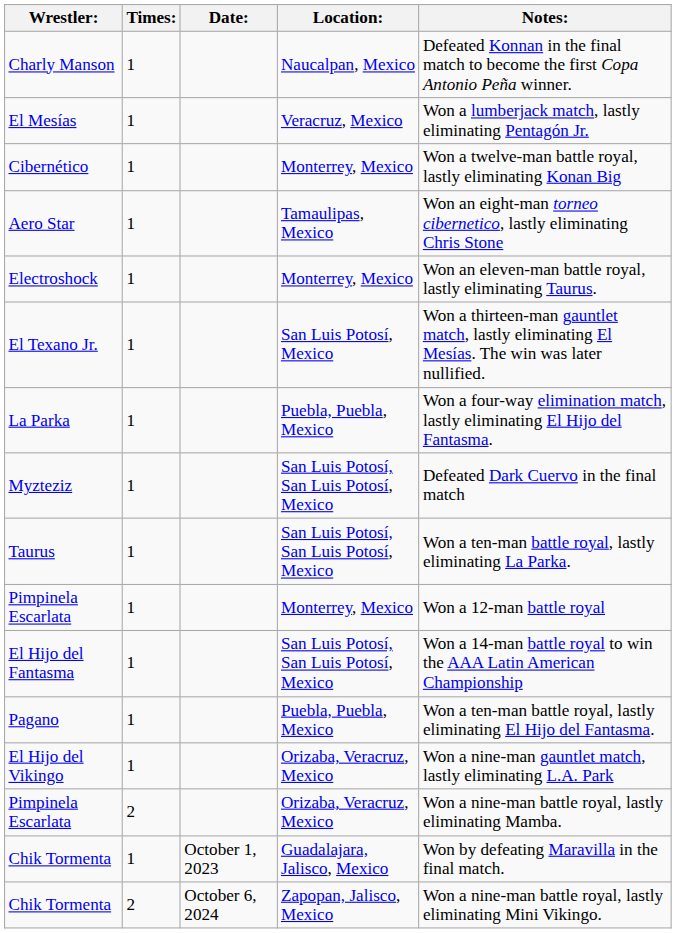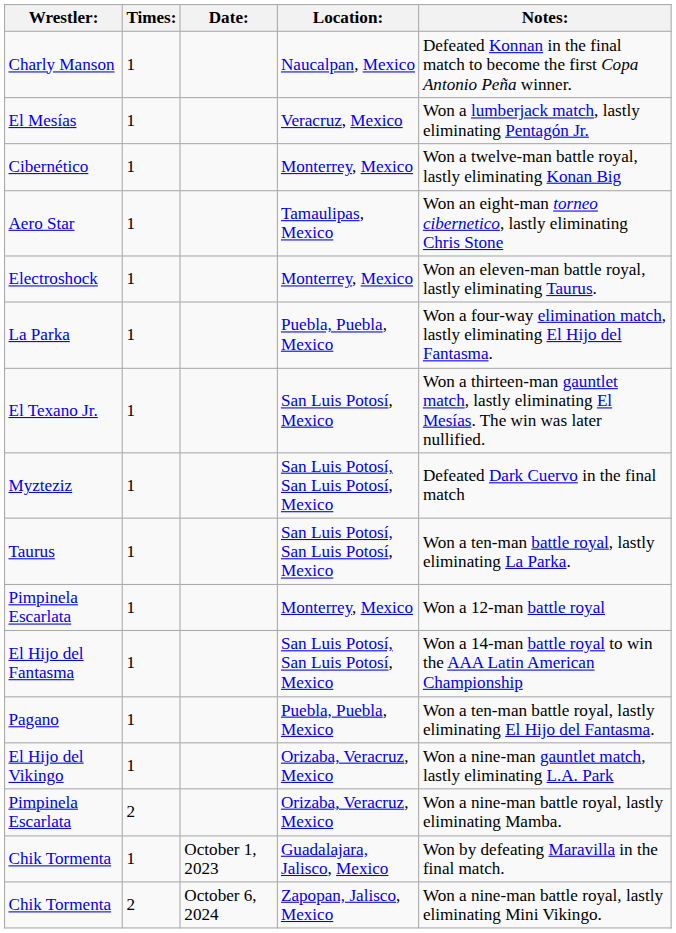rows swapped: El Texano Jr. <-> La Parka
